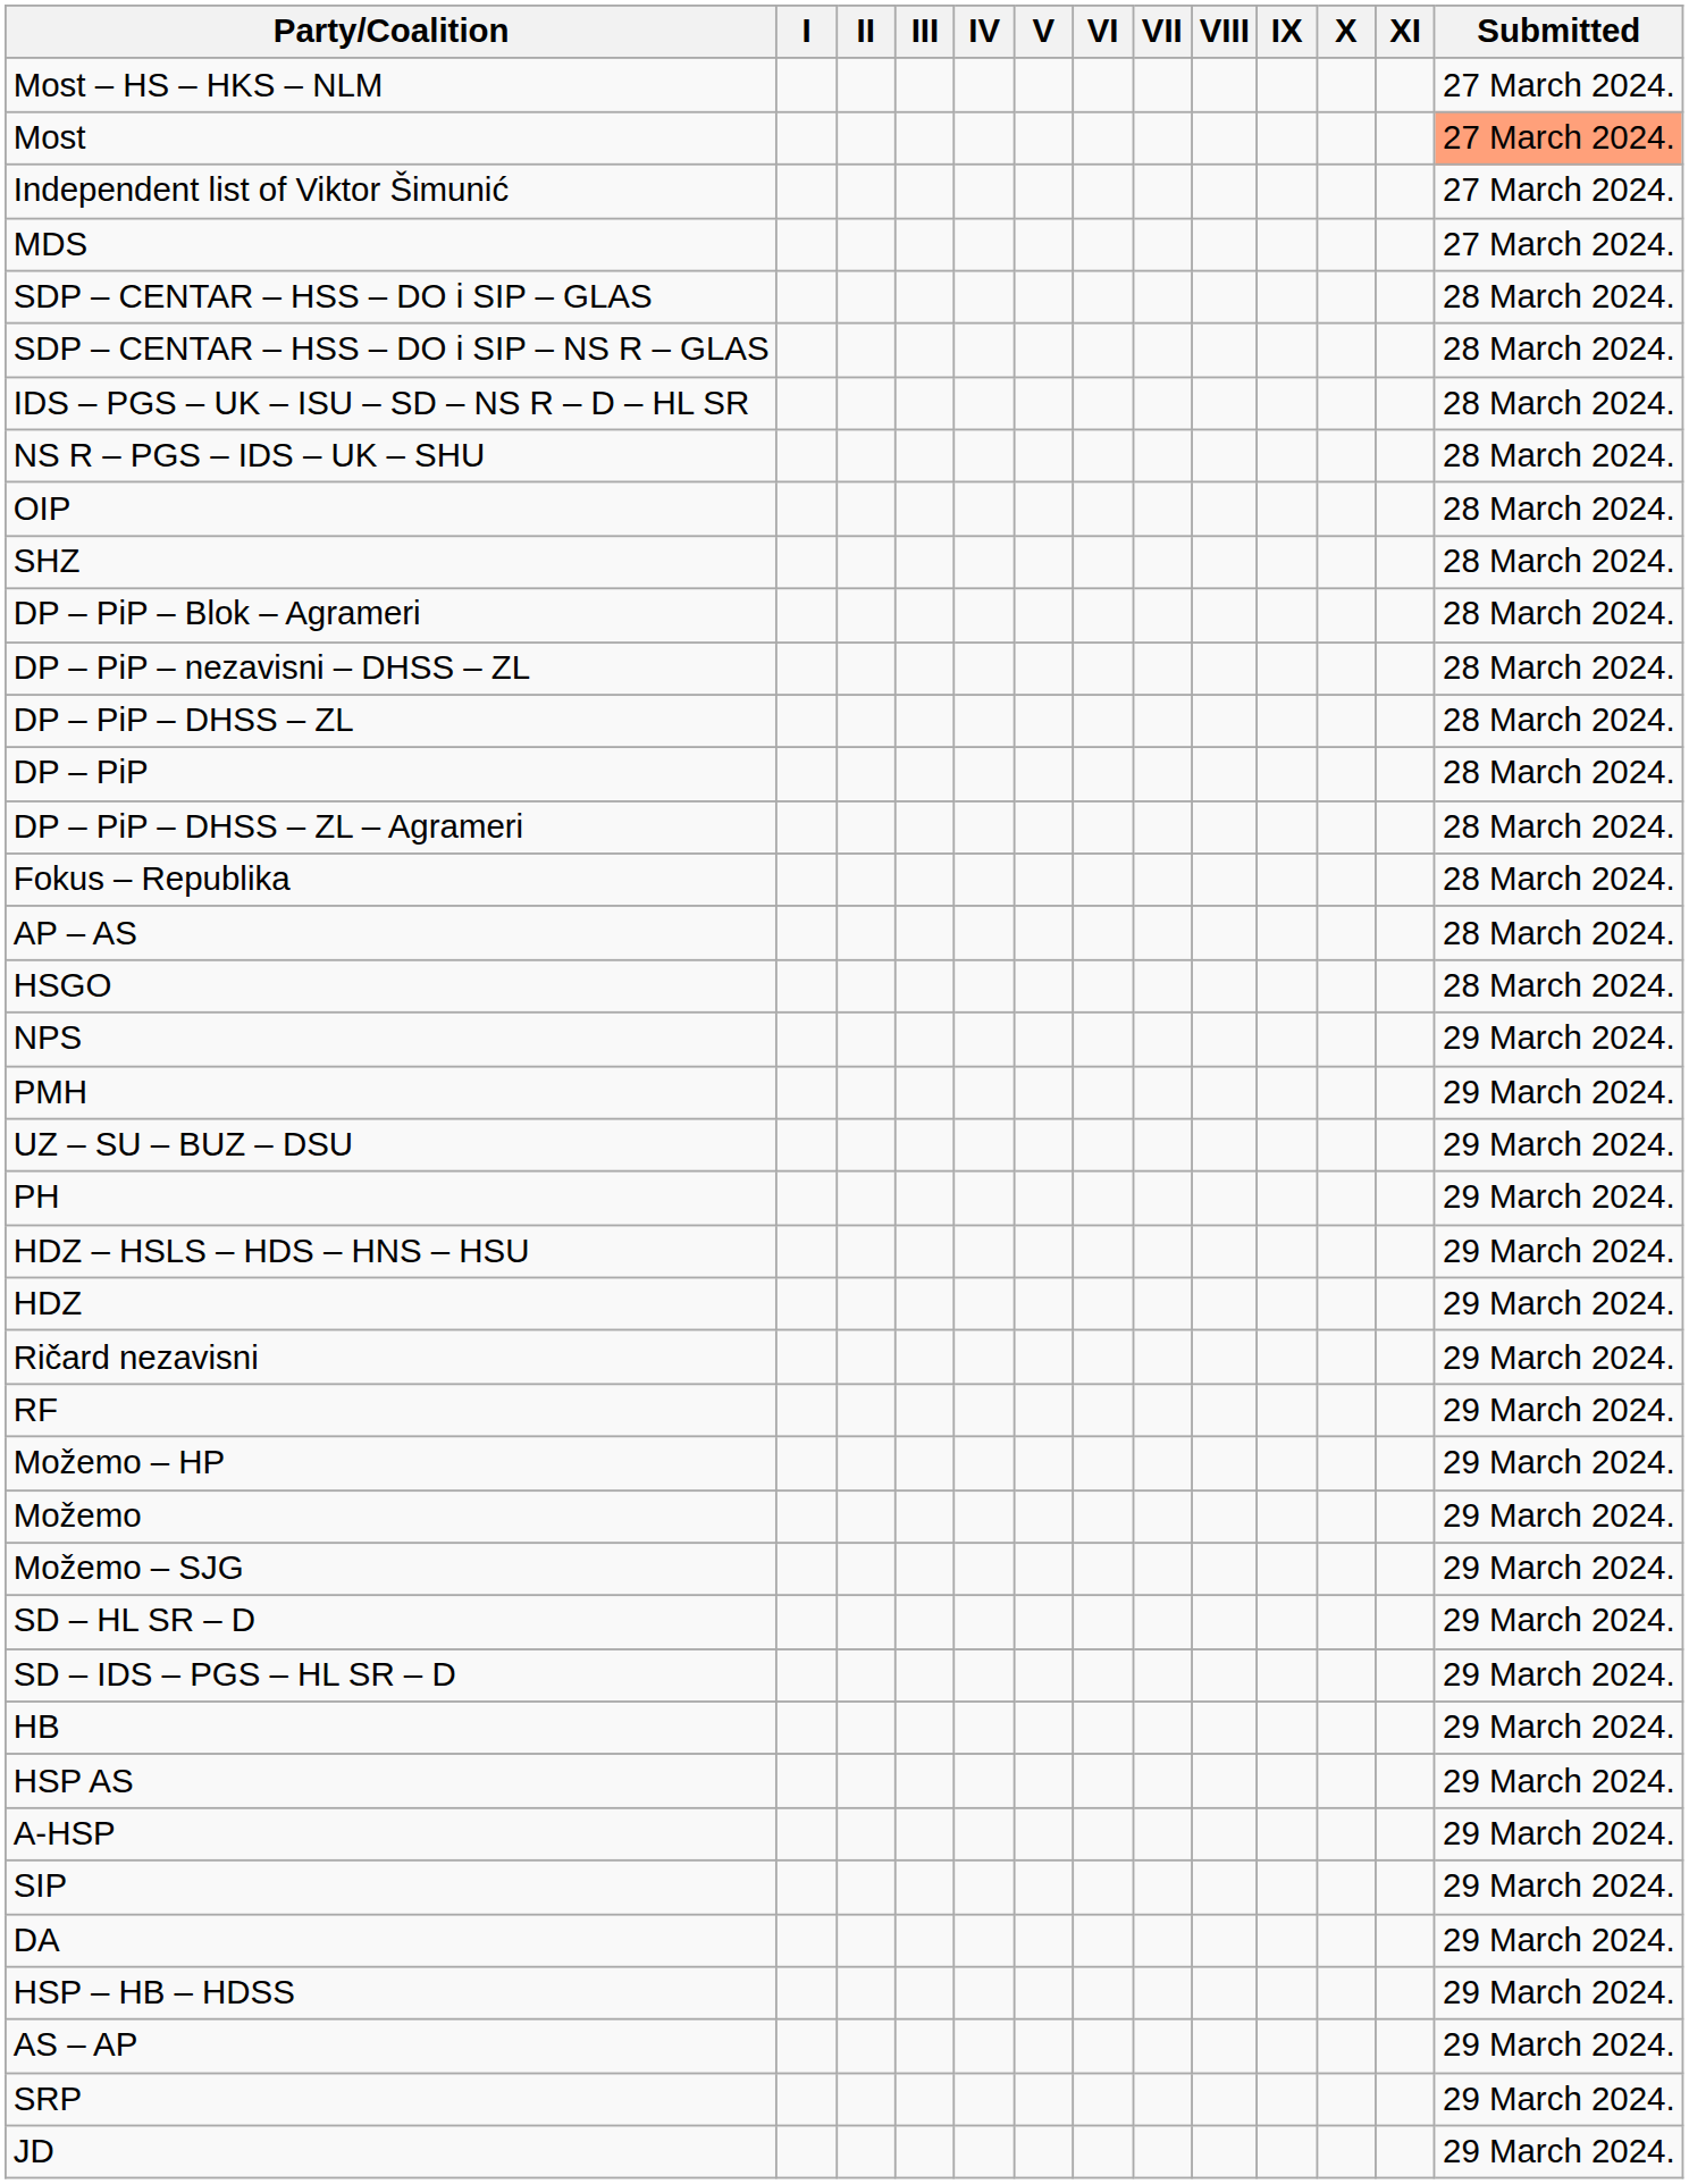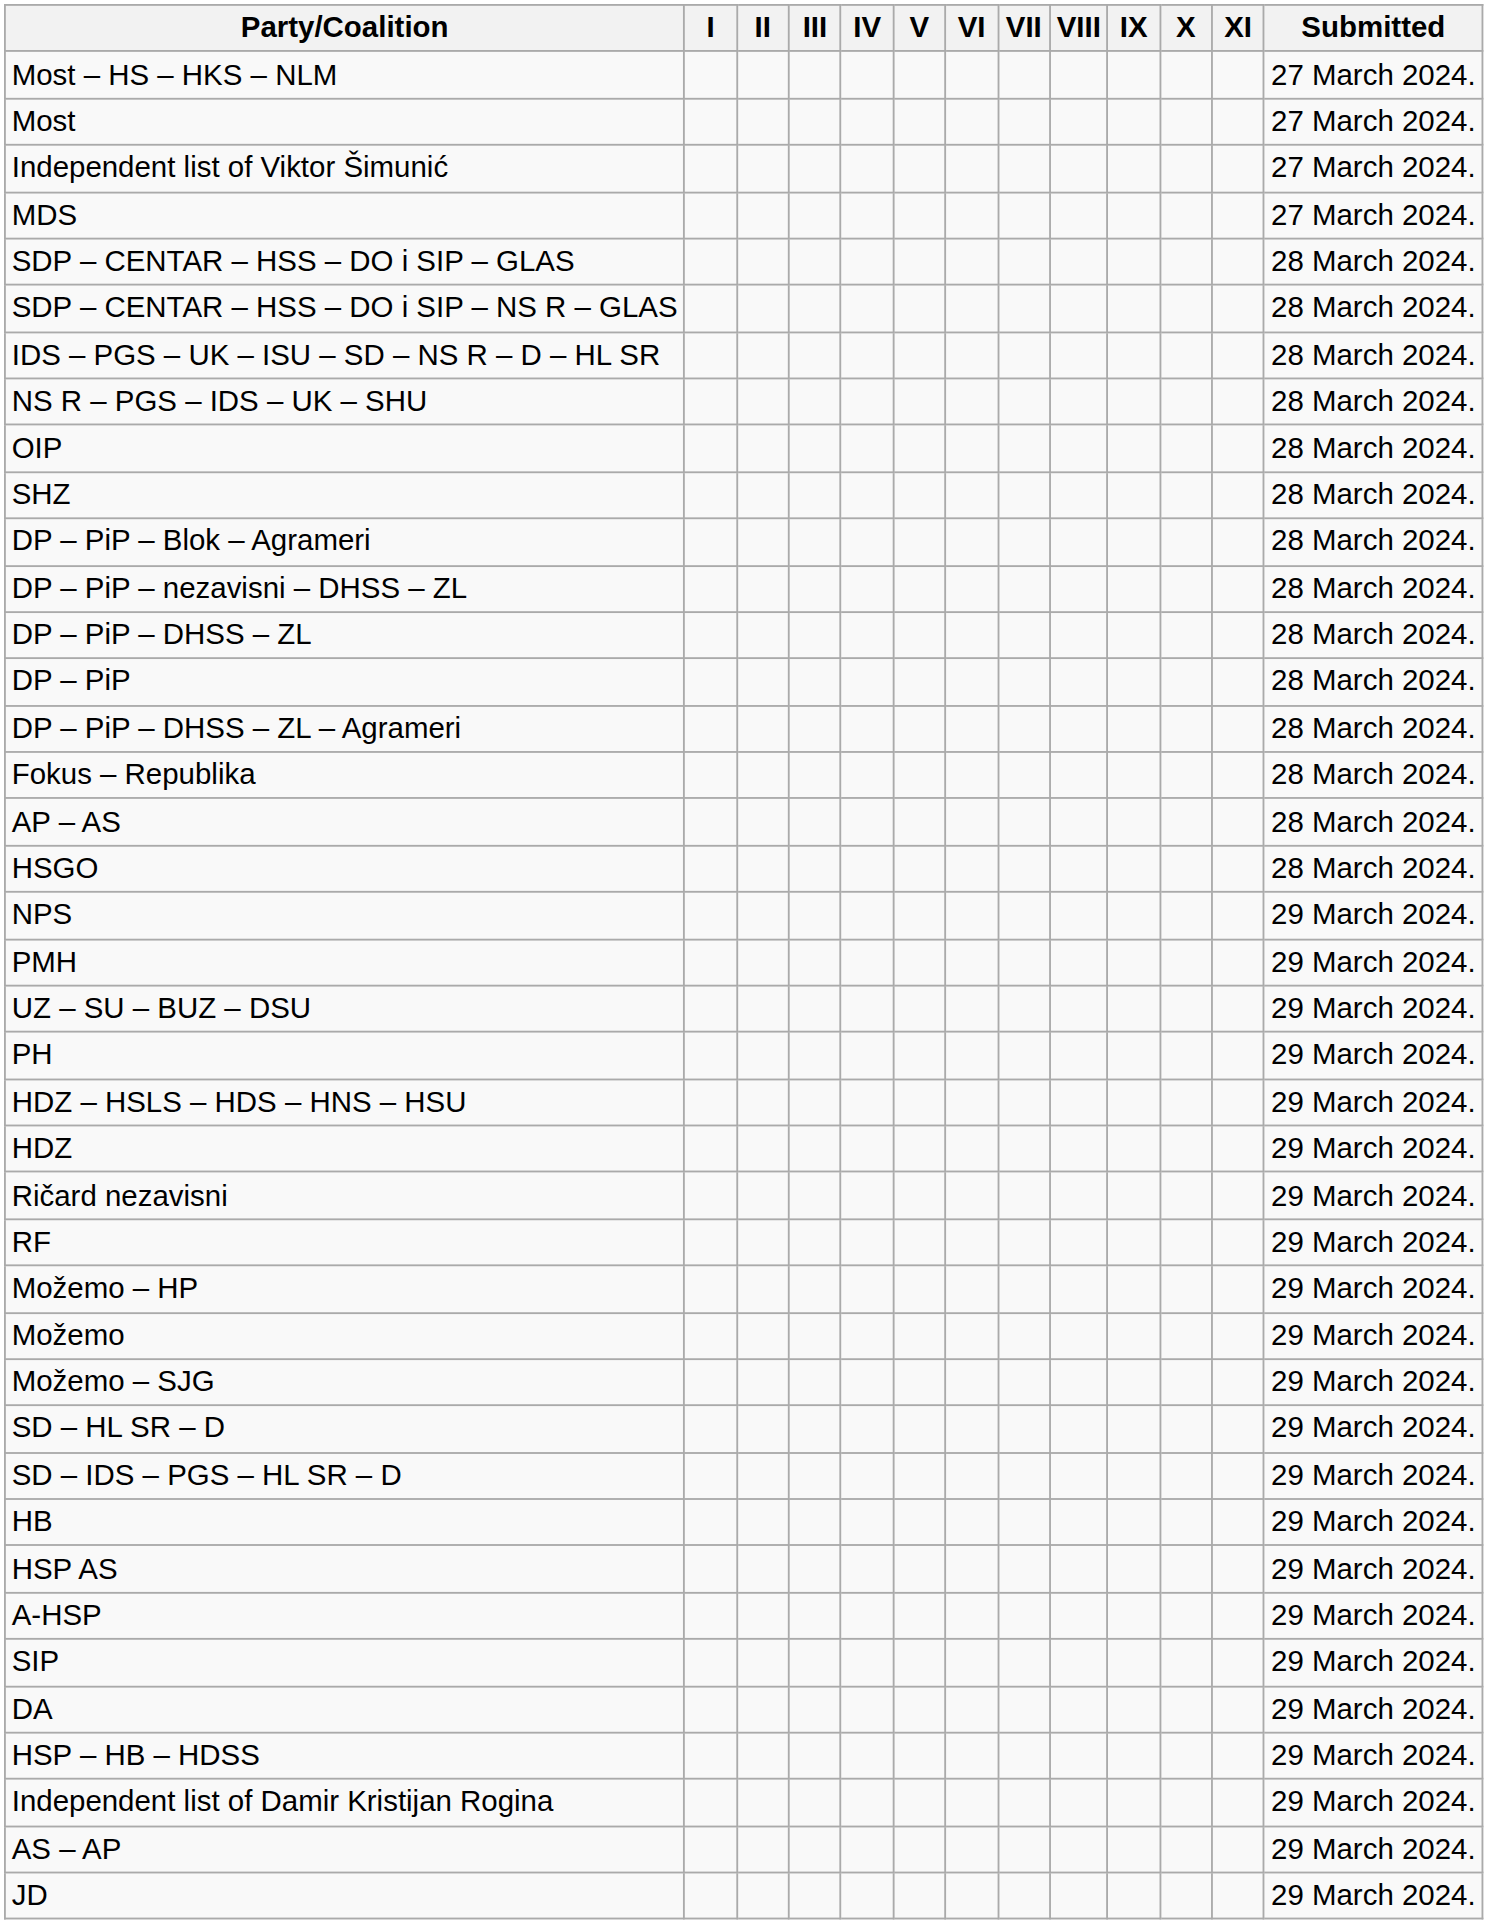Most | Submitted: lightsalmon background -> no background
+ row: Independent list of Damir Kristijan Rogina | 29 March 2024.
- row: SRP | 29 March 2024.
